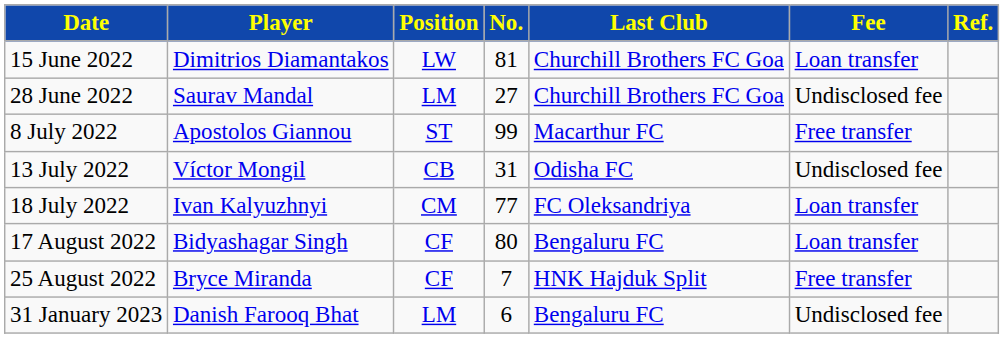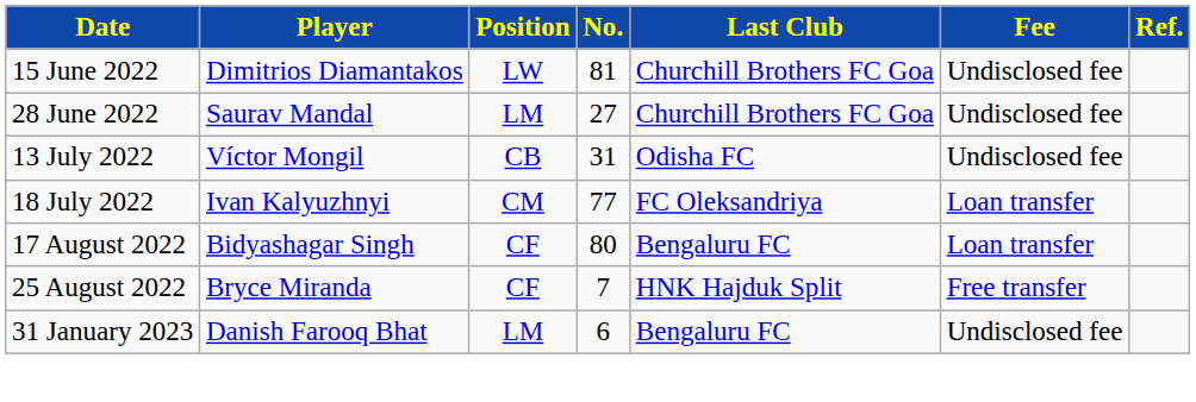15 June 2022 | Fee: Loan transfer -> Undisclosed fee
- row: 8 July 2022 | Apostolos Giannou | ST | 99 | Macarthur FC | Free transfer
